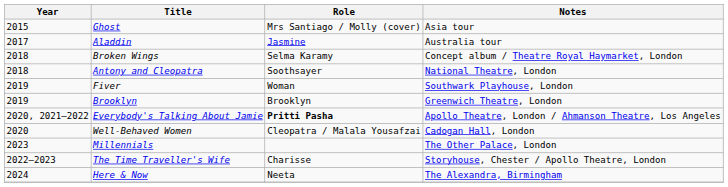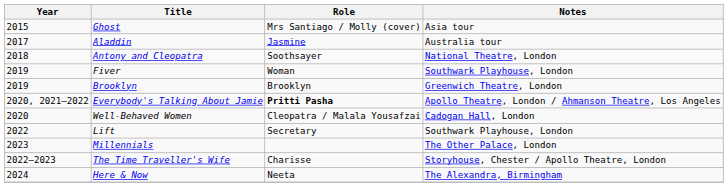- row: 2018 | Broken Wings | Selma Karamy | Concept album / Theatre Royal Haymarket, London
+ row: 2022 | Lift | Secretary | Southwark Playhouse, London
